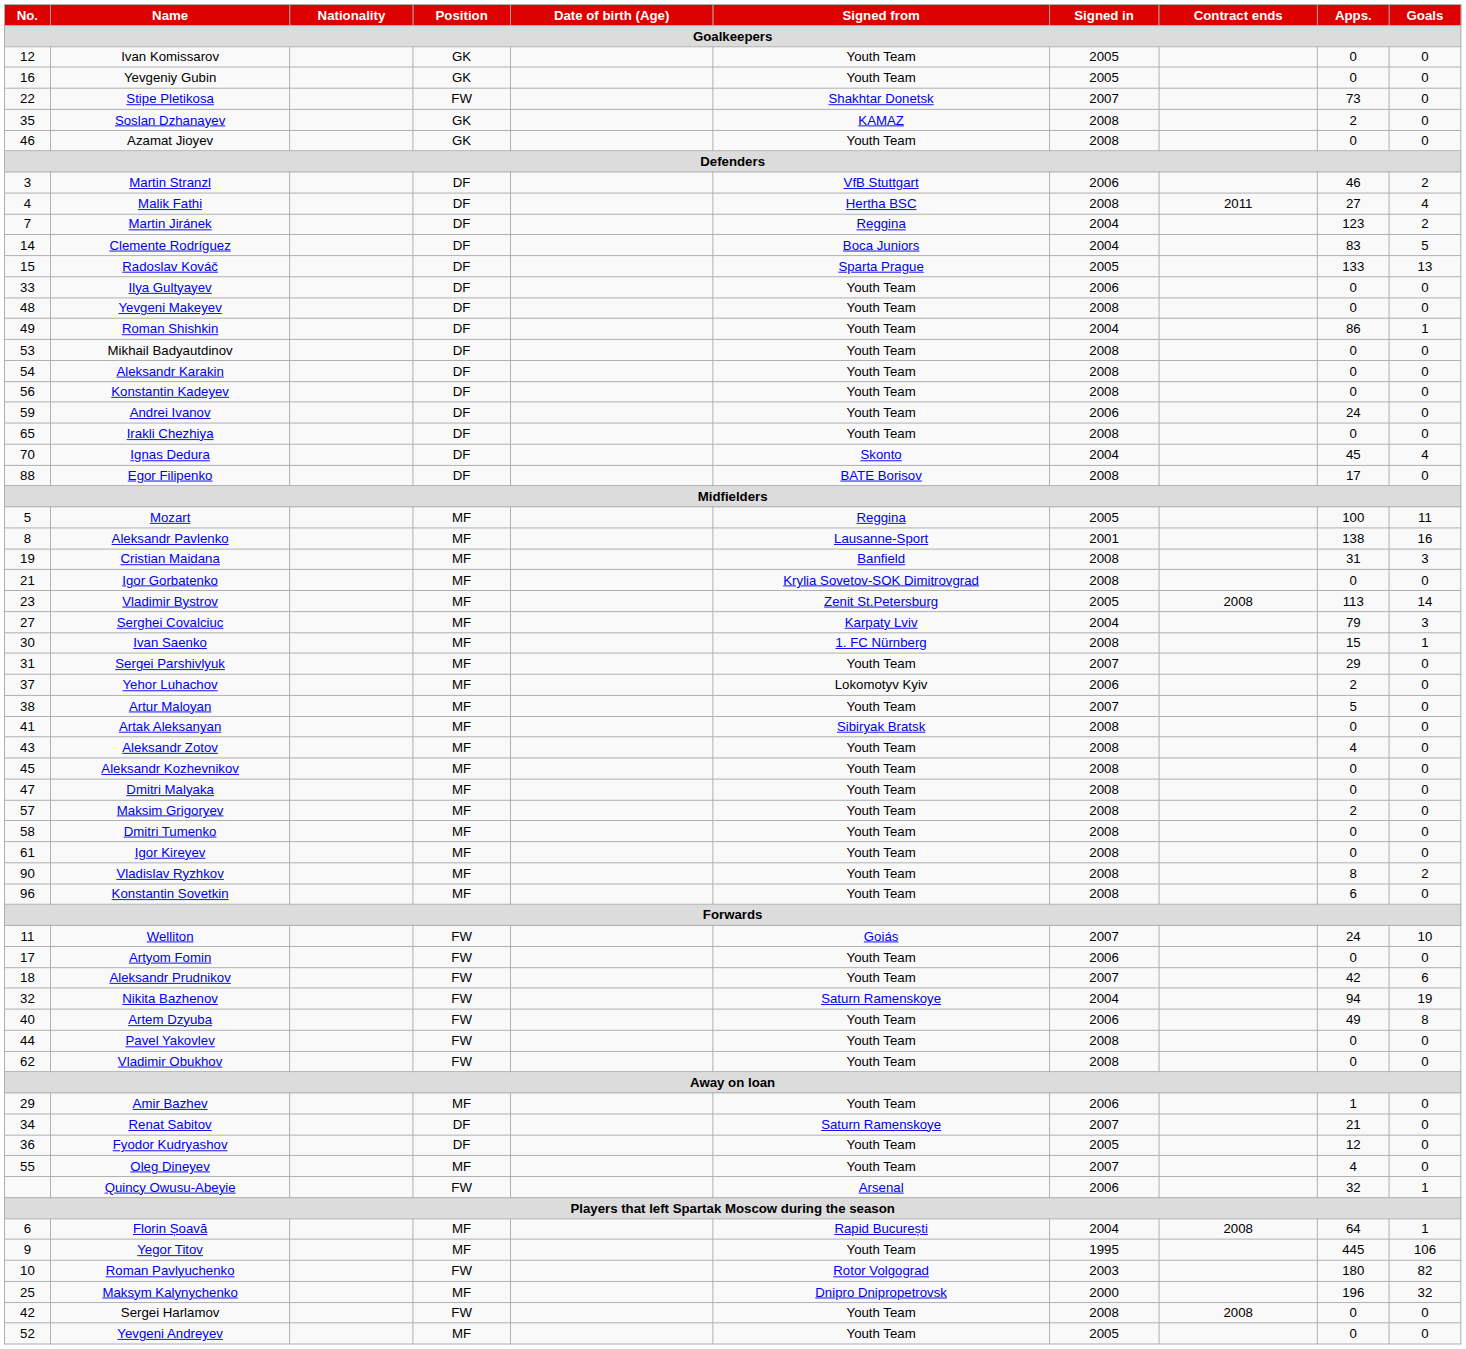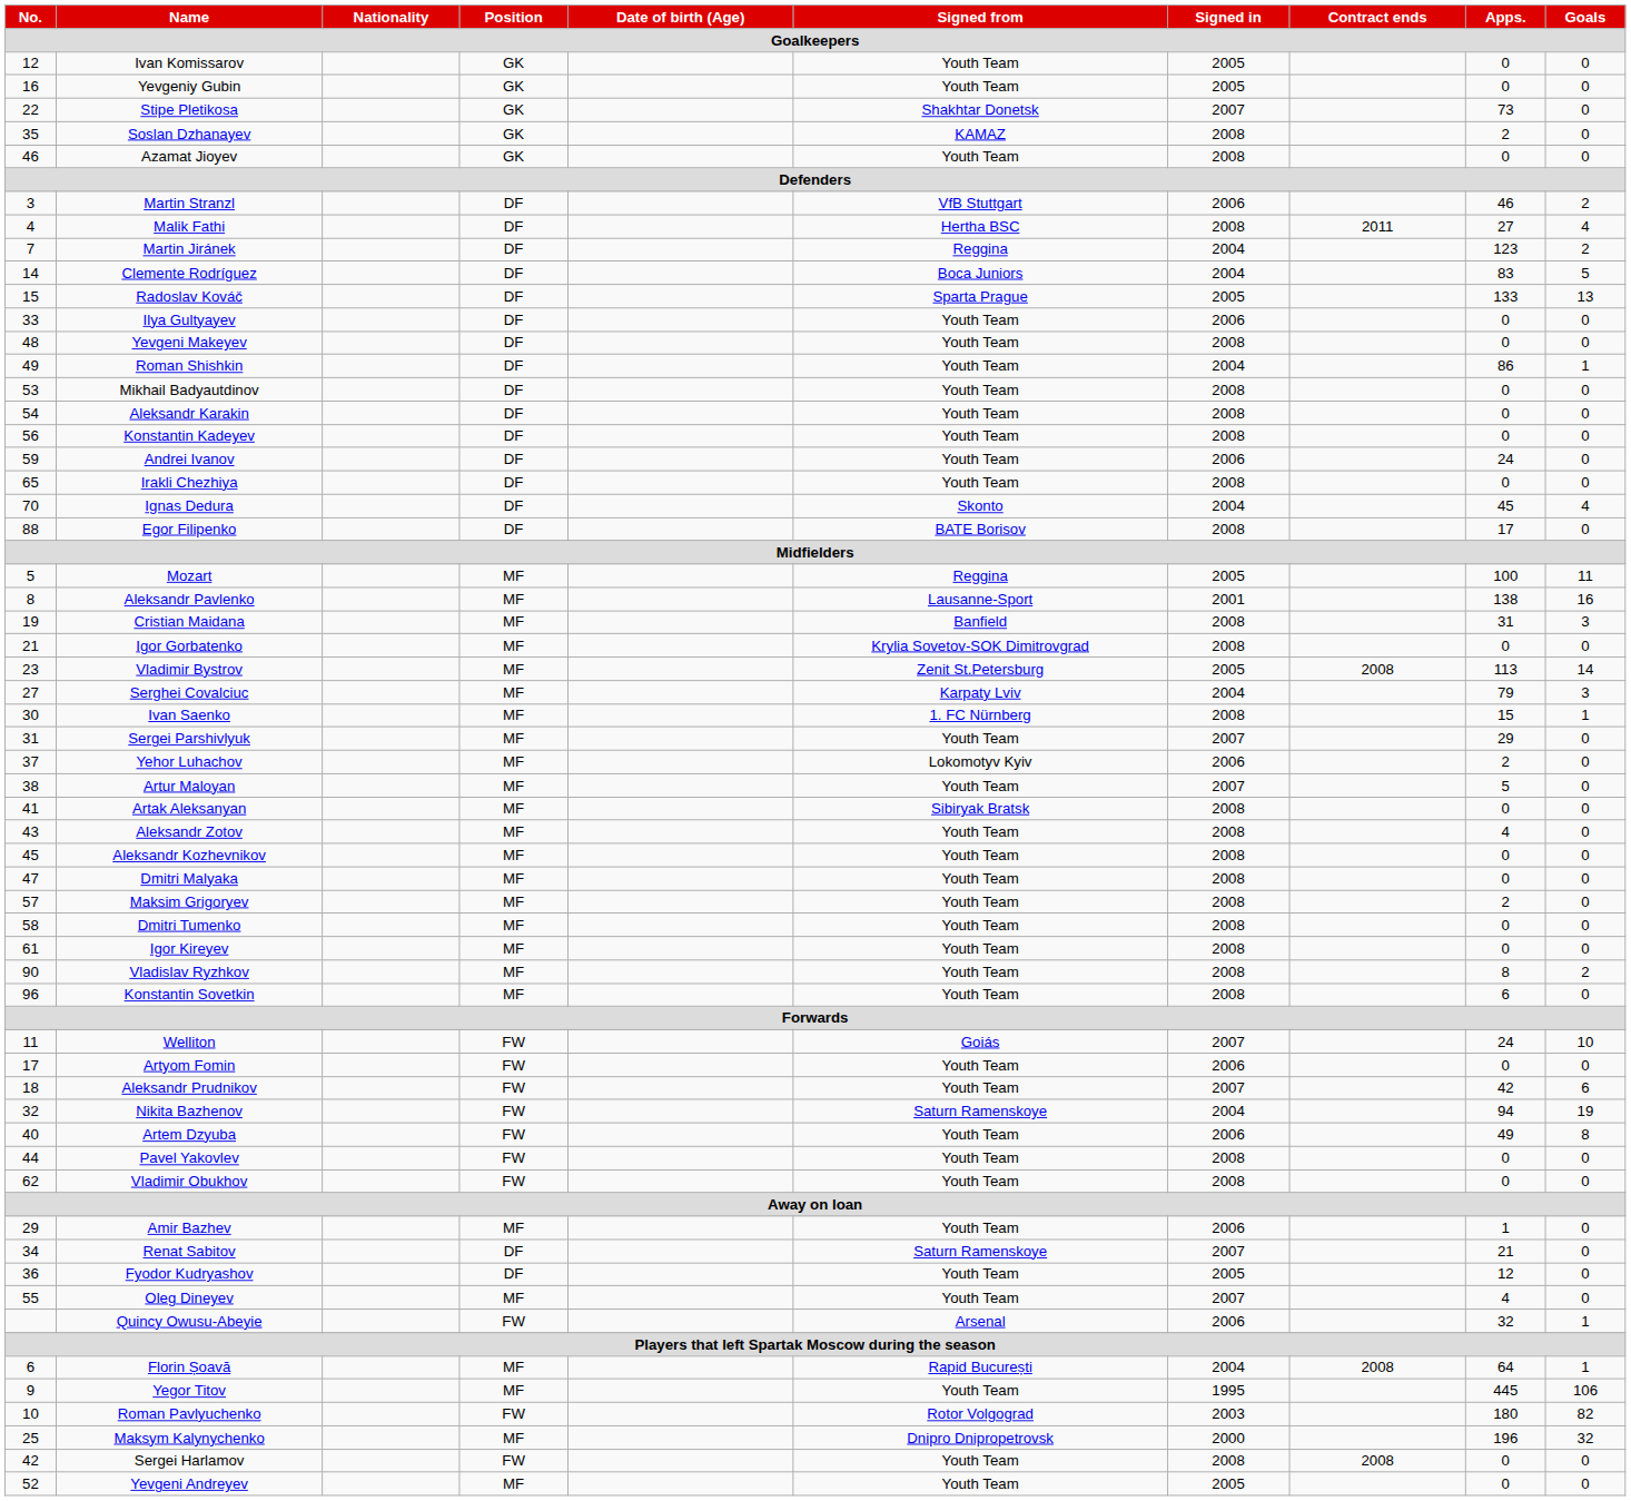Stipe Pletikosa | Position: FW -> GK
